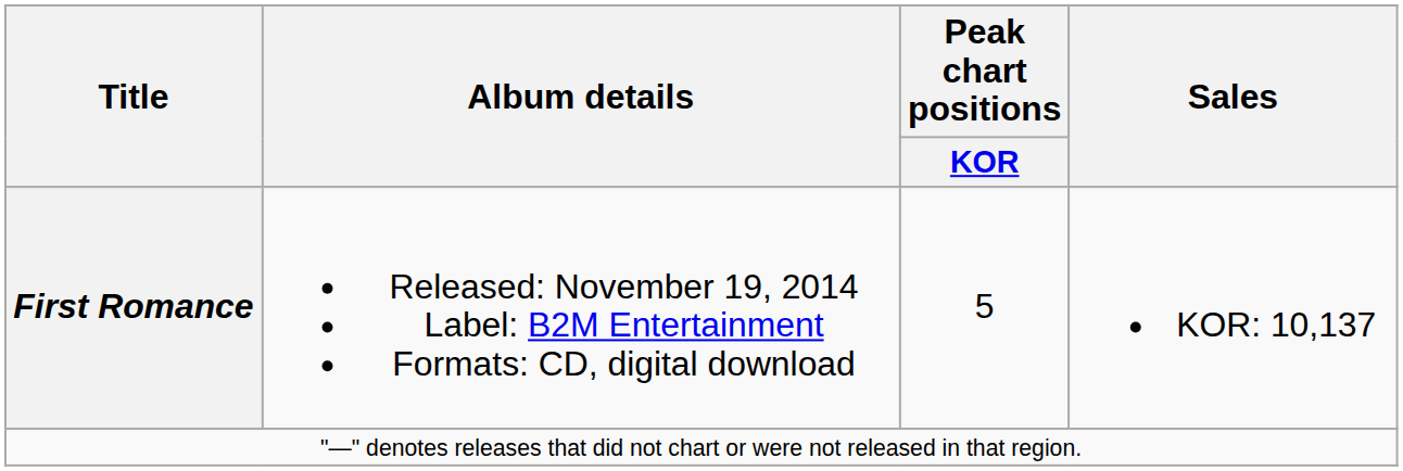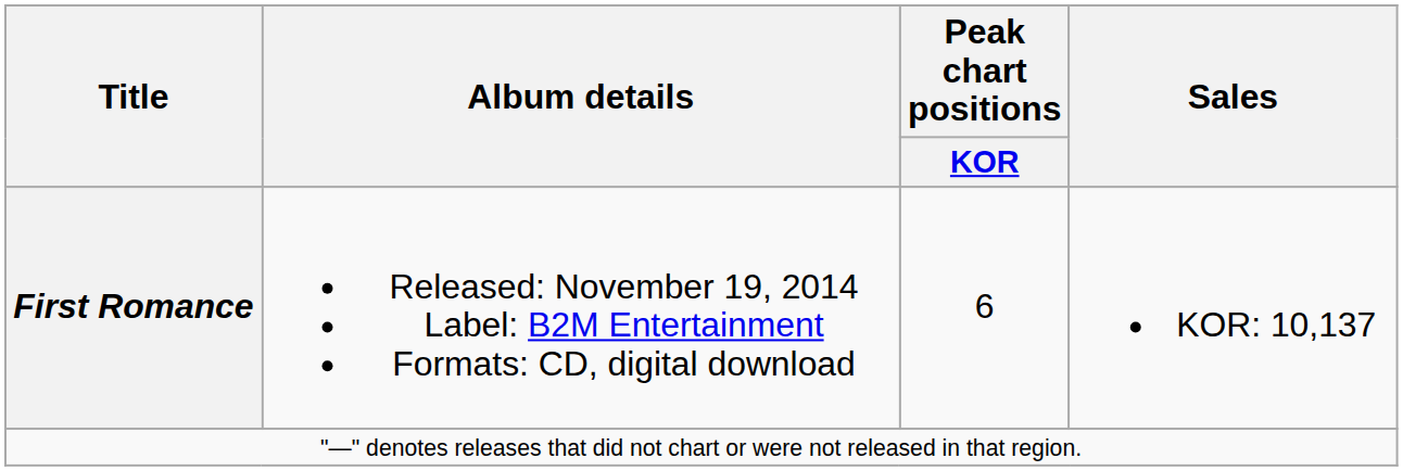First Romance | Peak chart positions / KOR: 5 -> 6
